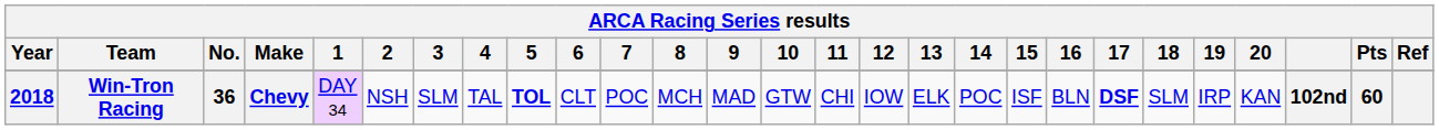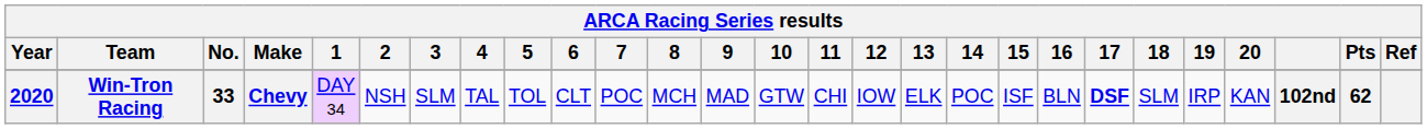Win-Tron Racing | Year: 2018 -> 2020
Win-Tron Racing | No.: 36 -> 33
Win-Tron Racing | 5: bold -> normal
Win-Tron Racing | Pts: 60 -> 62
